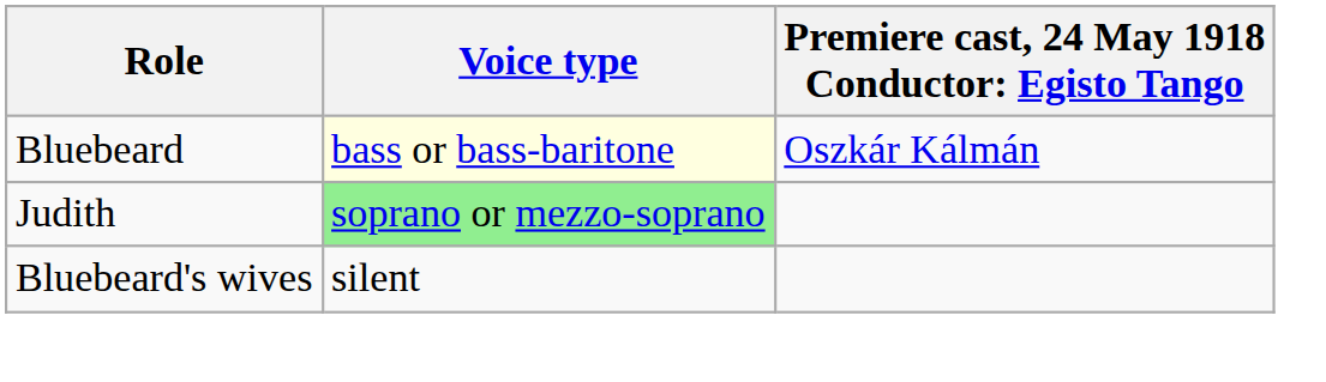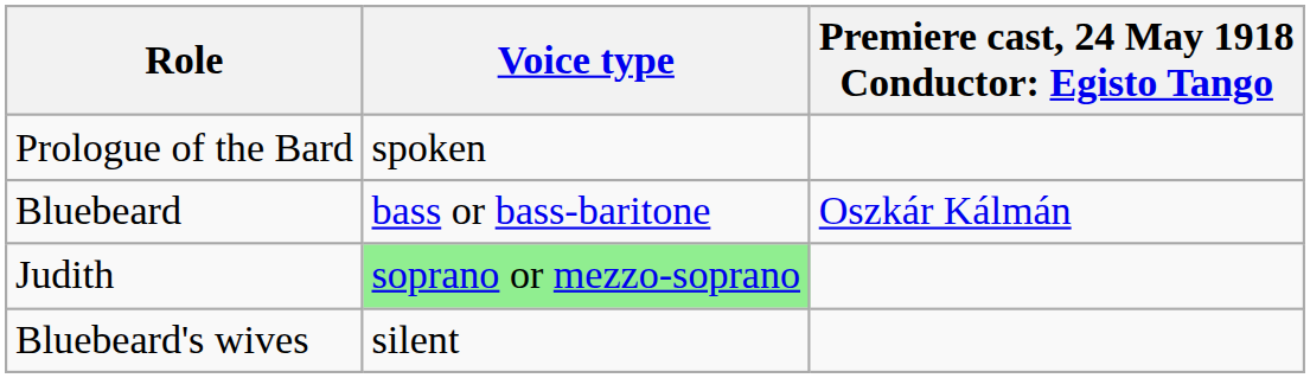+ row: Prologue of the Bard | spoken
Bluebeard | Voice type: lightyellow background -> no background
